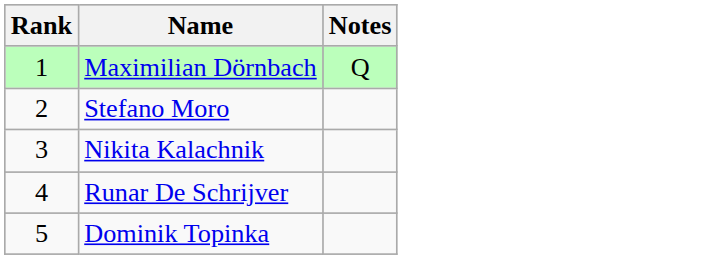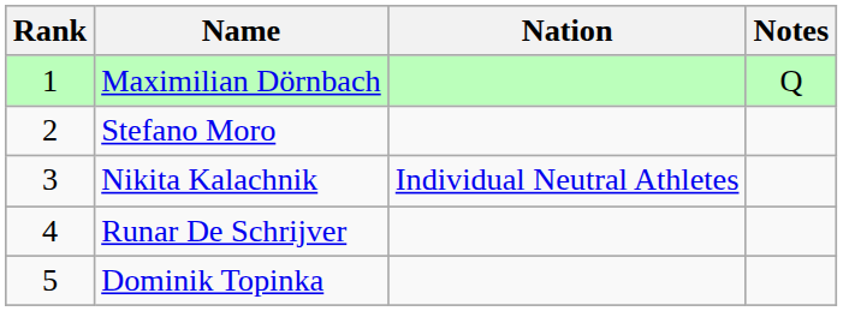+ column: Nation | Individual Neutral Athletes
